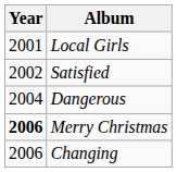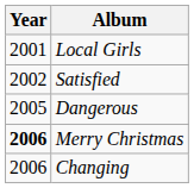Dangerous | Year: 2004 -> 2005
